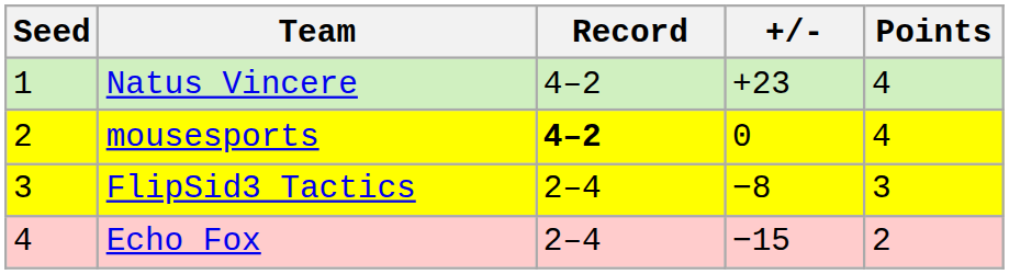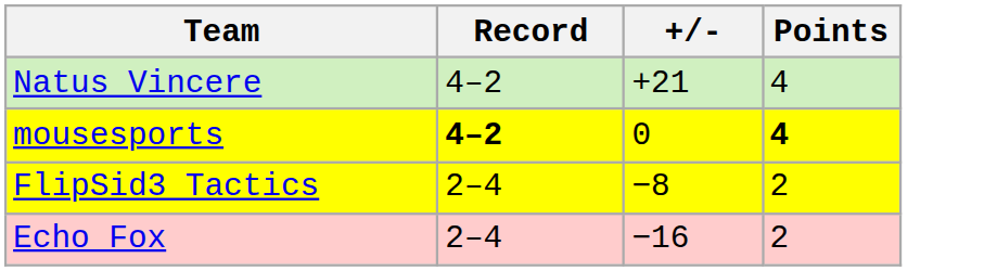- column: Seed | 1 | 2 | 3 | 4
Natus Vincere | +/-: +23 -> +21
mousesports | Points: normal -> bold
FlipSid3 Tactics | Points: 3 -> 2
Echo Fox | +/-: −15 -> −16
